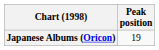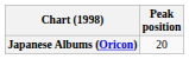Japanese Albums (Oricon) | Peak position: 19 -> 20
